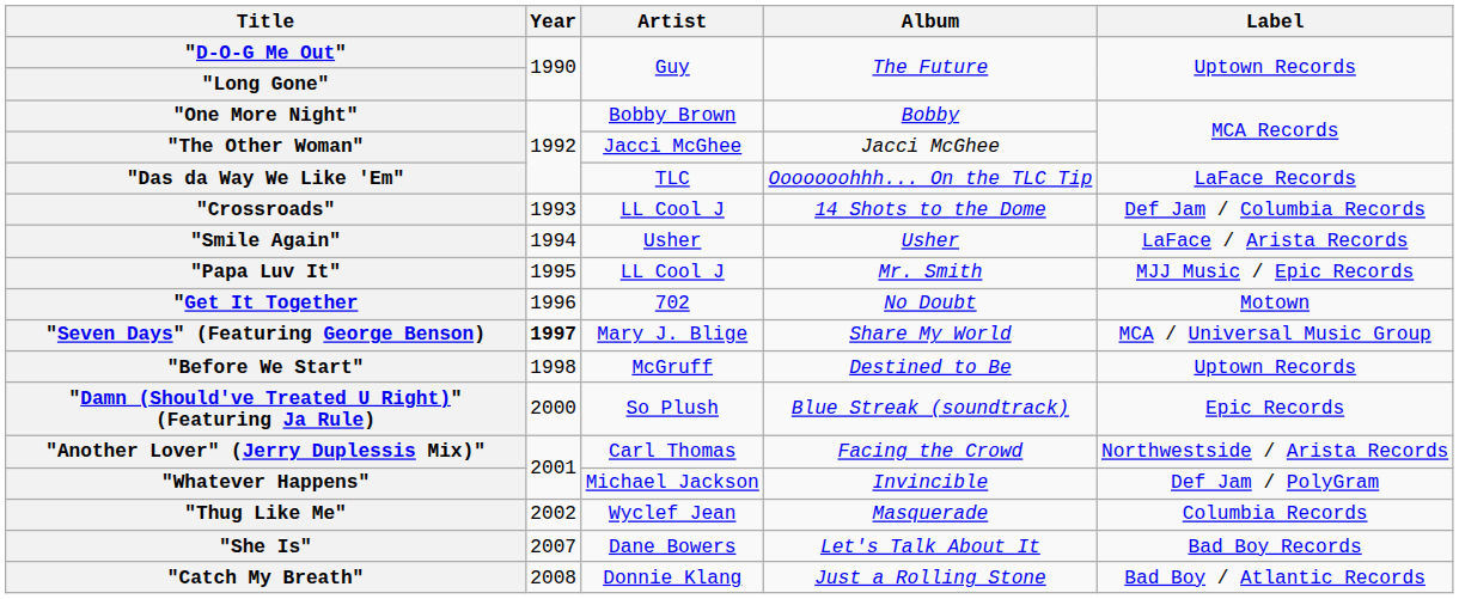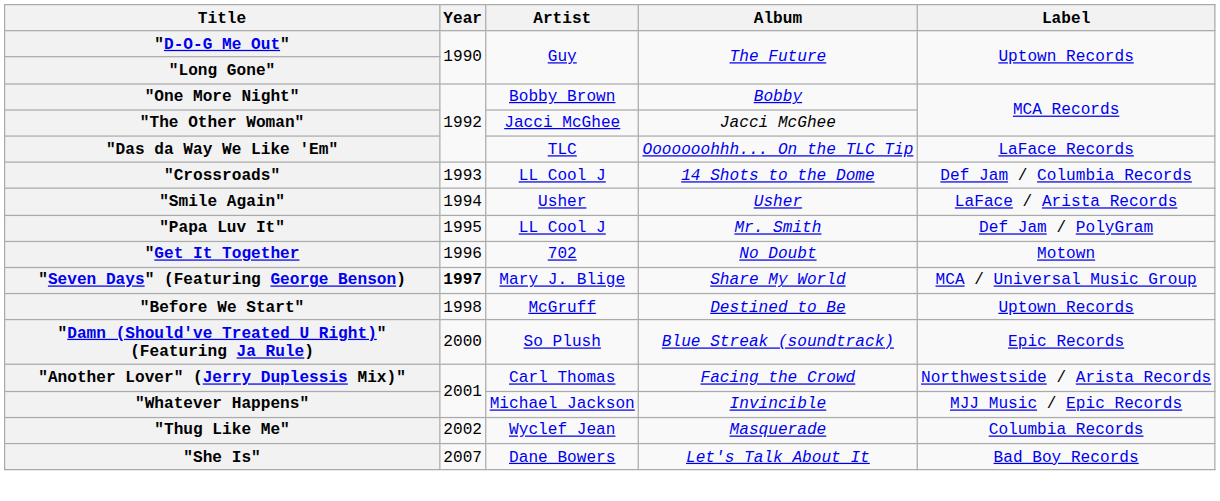"Papa Luv It" | Label: MJJ Music / Epic Records -> Def Jam / PolyGram
"Whatever Happens" | Label: Def Jam / PolyGram -> MJJ Music / Epic Records
- row: "Catch My Breath" | 2008 | Donnie Klang | Just a Rolling Stone | Bad Boy / Atlantic Records
